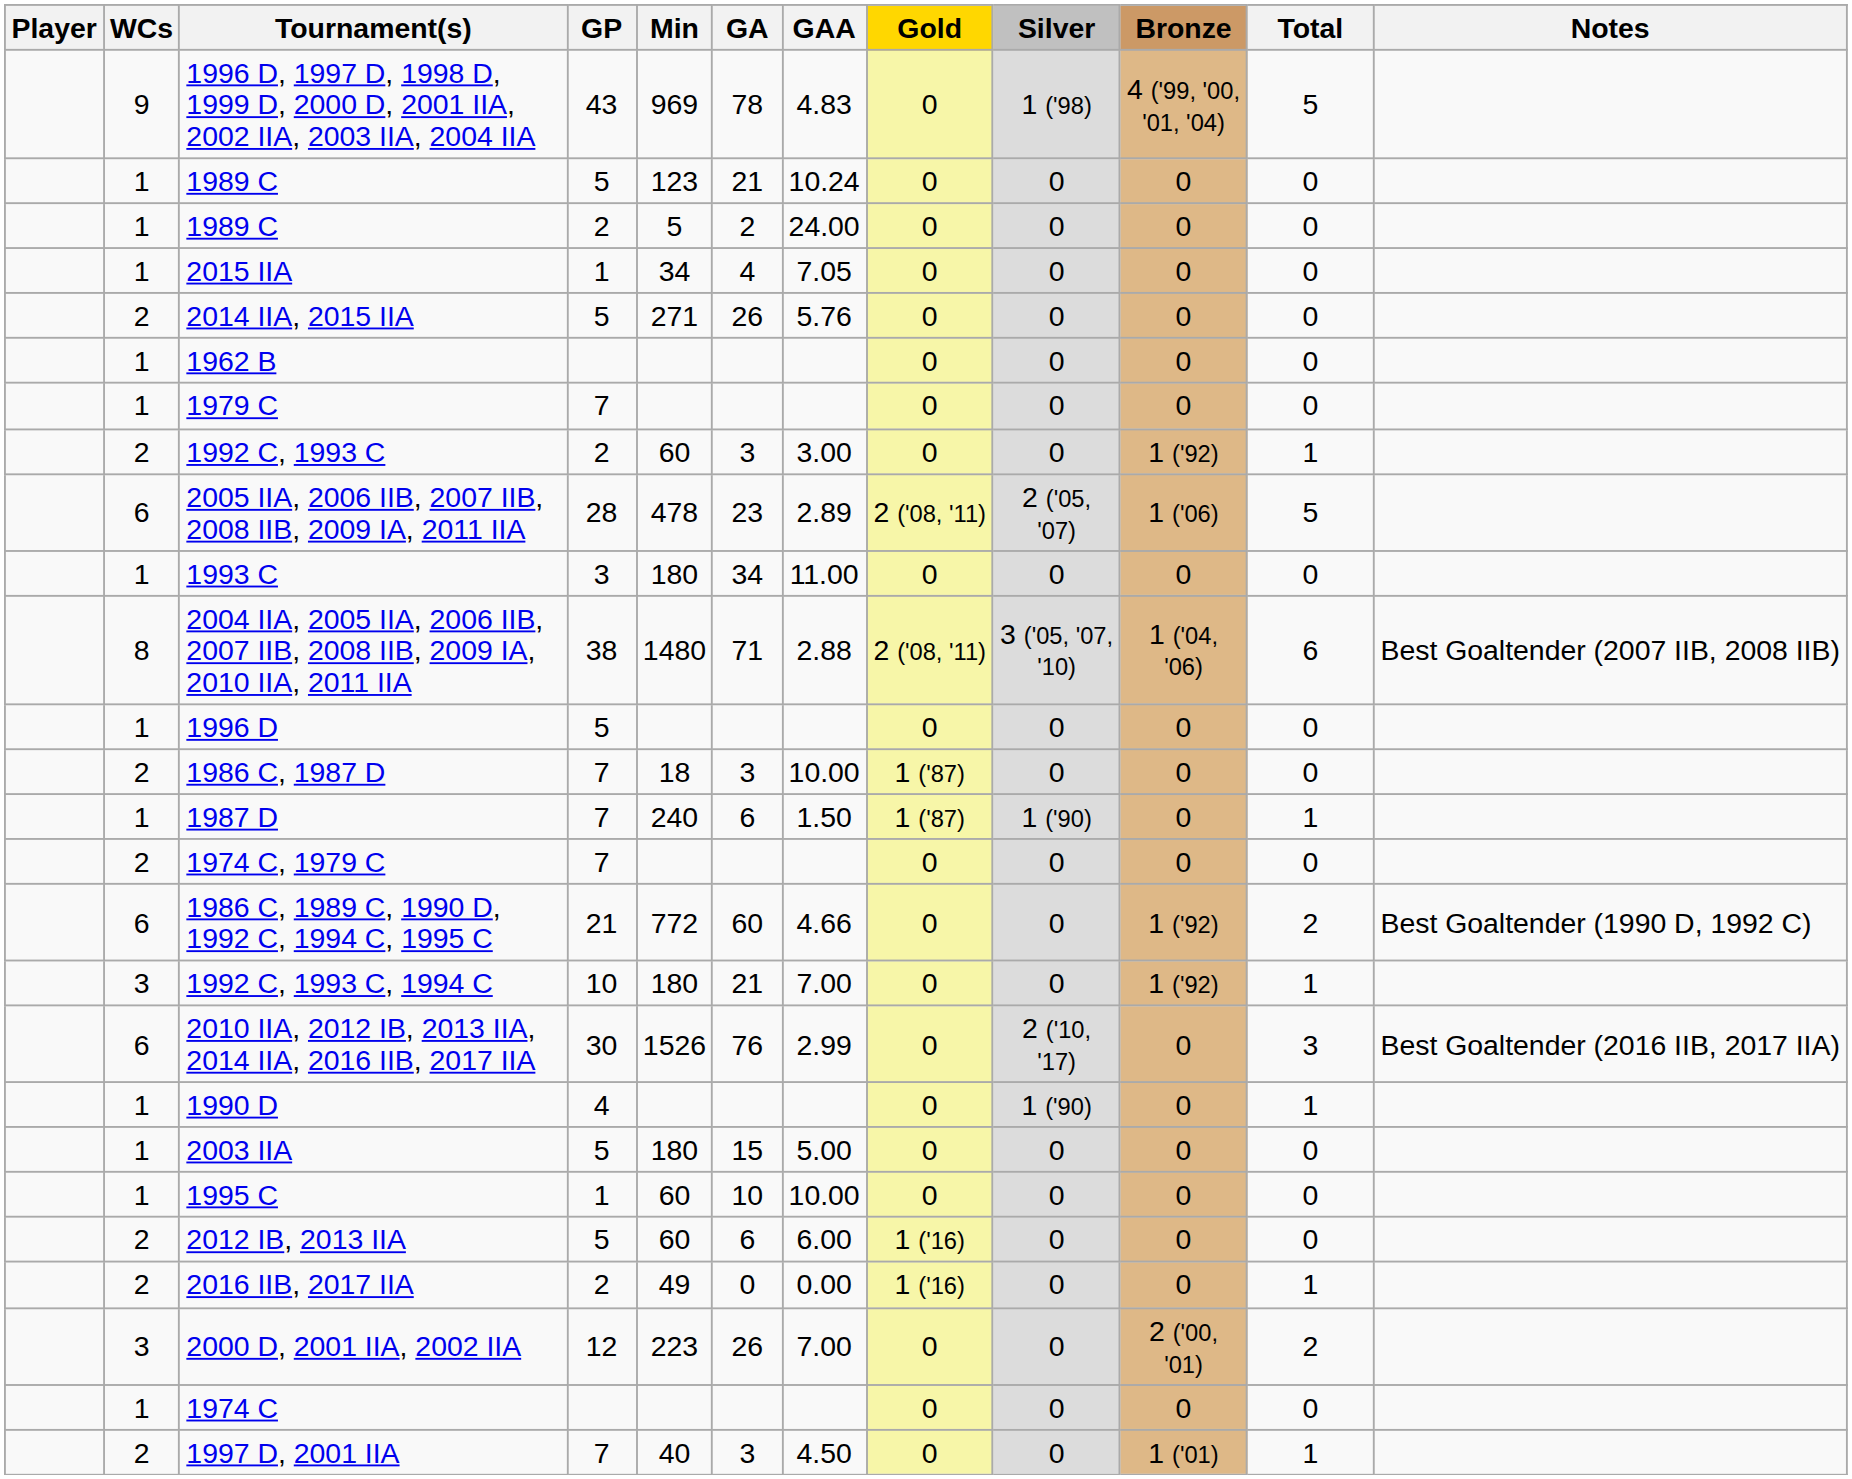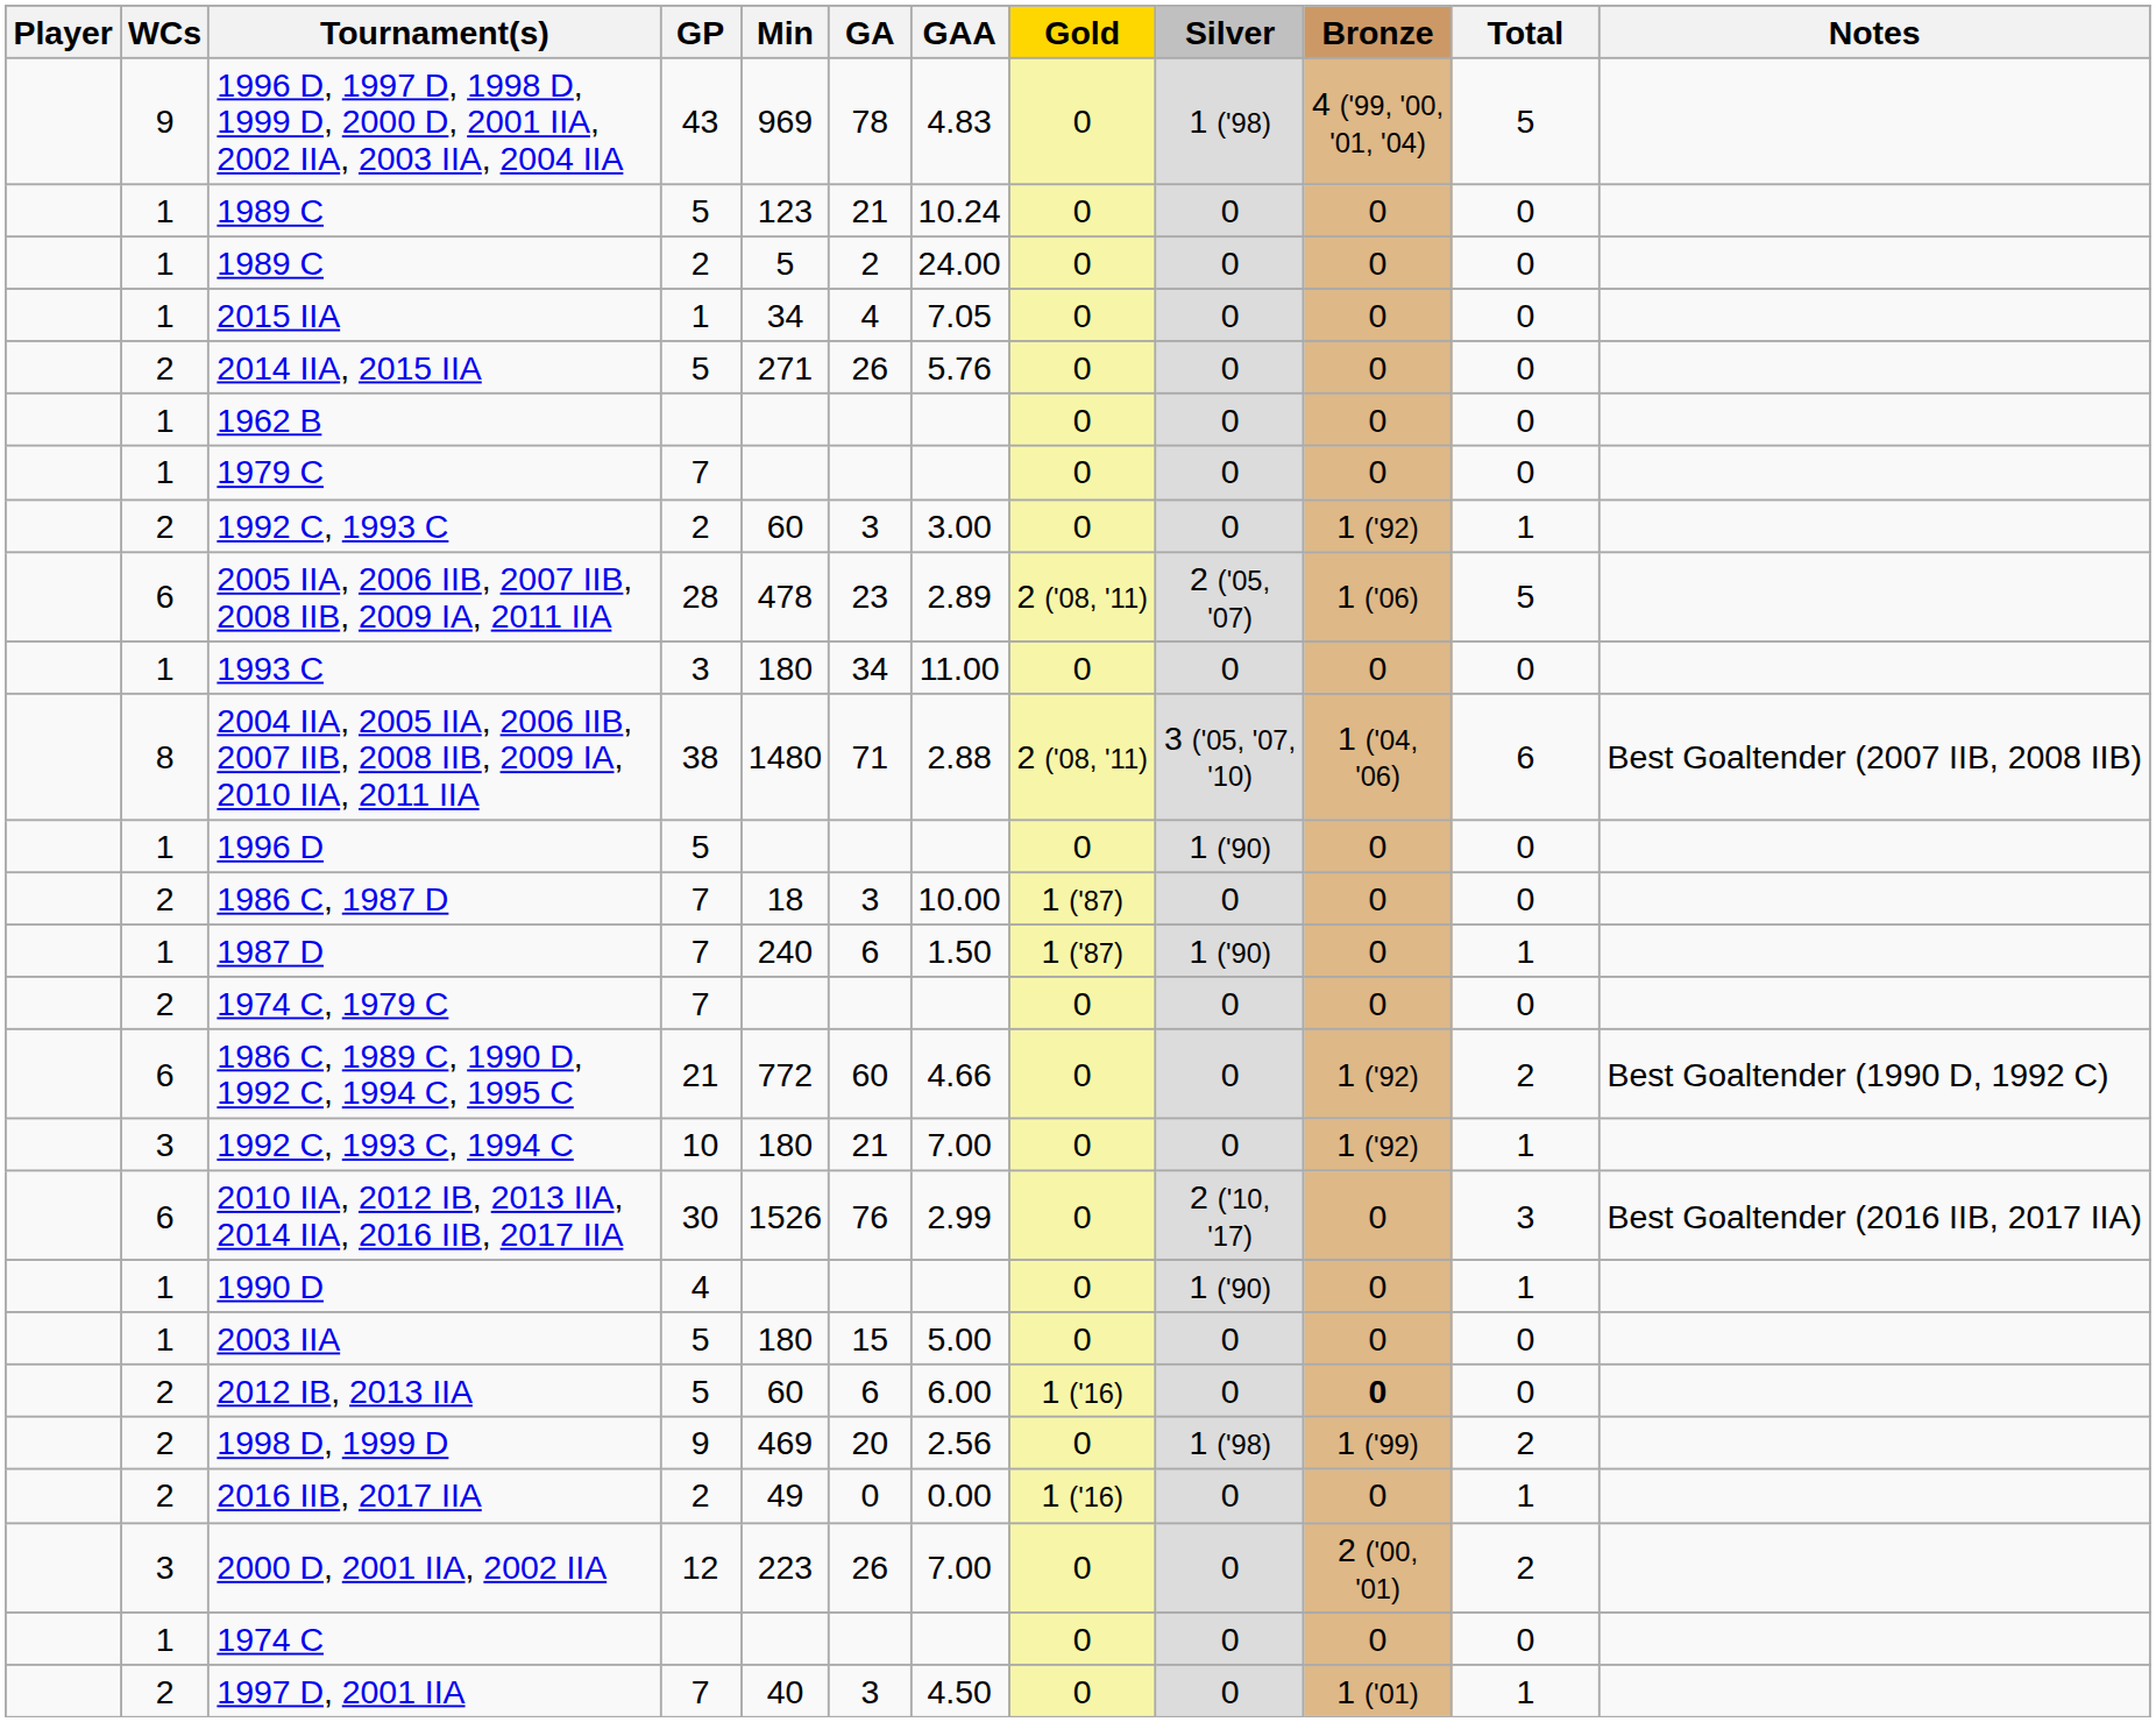1996 D | Silver: 0 -> 1 ('90)
- row: 1 | 1995 C | 1 | 60 | 10 | 10.00 | 0 | 0 | 0 | 0
2012 IB, 2013 IIA | Bronze: normal -> bold
+ row: 2 | 1998 D, 1999 D | 9 | 469 | 20 | 2.56 | 0 | 1 ('98) | 1 ('99) | 2
